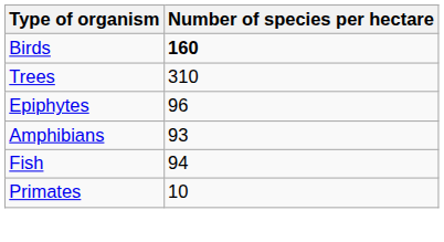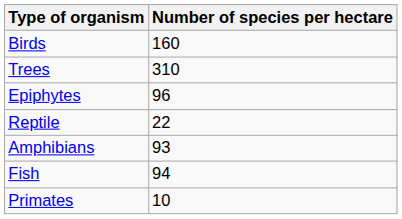Birds | Number of species per hectare: bold -> normal
+ row: Reptile | 22
